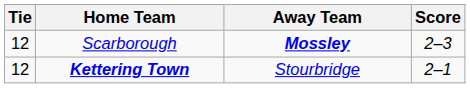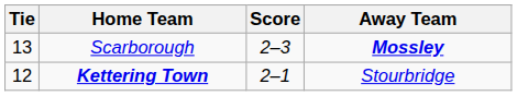columns swapped: Score <-> Away Team
Scarborough | Tie: 12 -> 13
